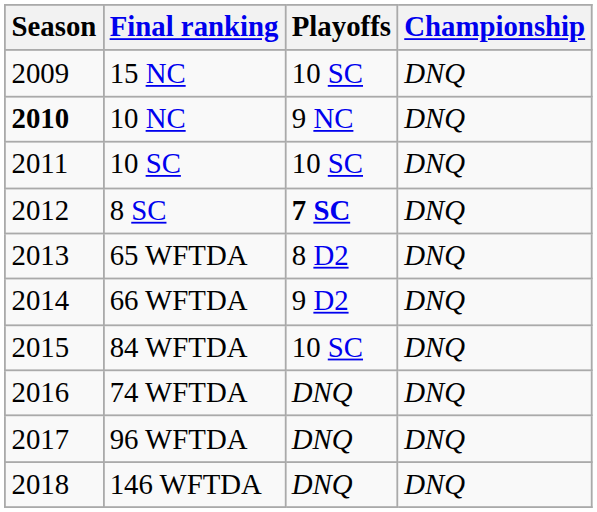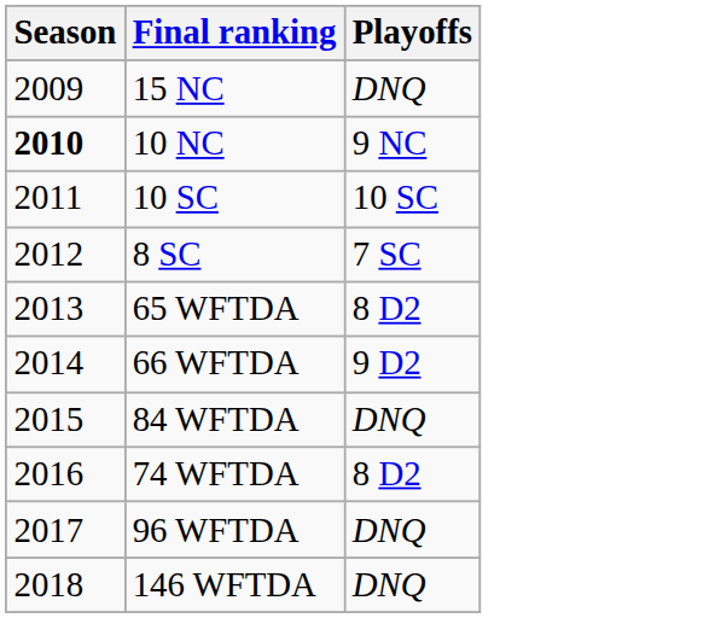- column: Championship | DNQ | DNQ | DNQ | DNQ | DNQ | DNQ | DNQ | DNQ | DNQ | DNQ
15 NC | Playoffs: 10 SC -> DNQ
8 SC | Playoffs: bold -> normal
84 WFTDA | Playoffs: 10 SC -> DNQ
74 WFTDA | Playoffs: DNQ -> 8 D2
